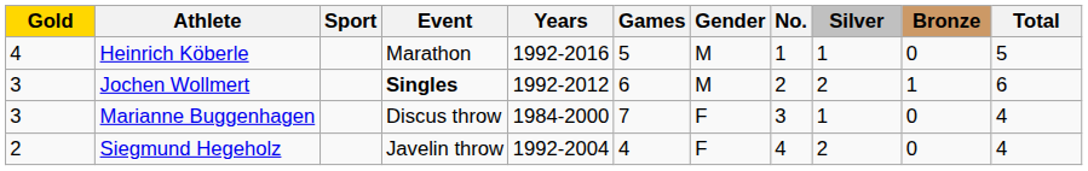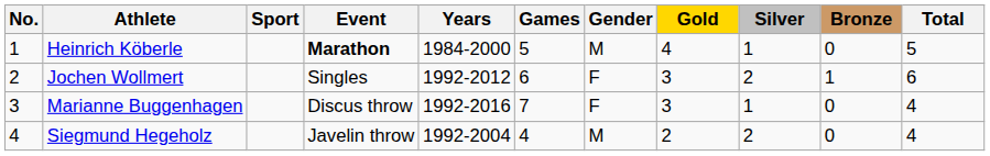columns swapped: No. <-> Gold
Heinrich Köberle | Event: normal -> bold
Heinrich Köberle | Years: 1992-2016 -> 1984-2000
Jochen Wollmert | Event: bold -> normal
Jochen Wollmert | Gender: M -> F
Marianne Buggenhagen | Years: 1984-2000 -> 1992-2016
Siegmund Hegeholz | Gender: F -> M
